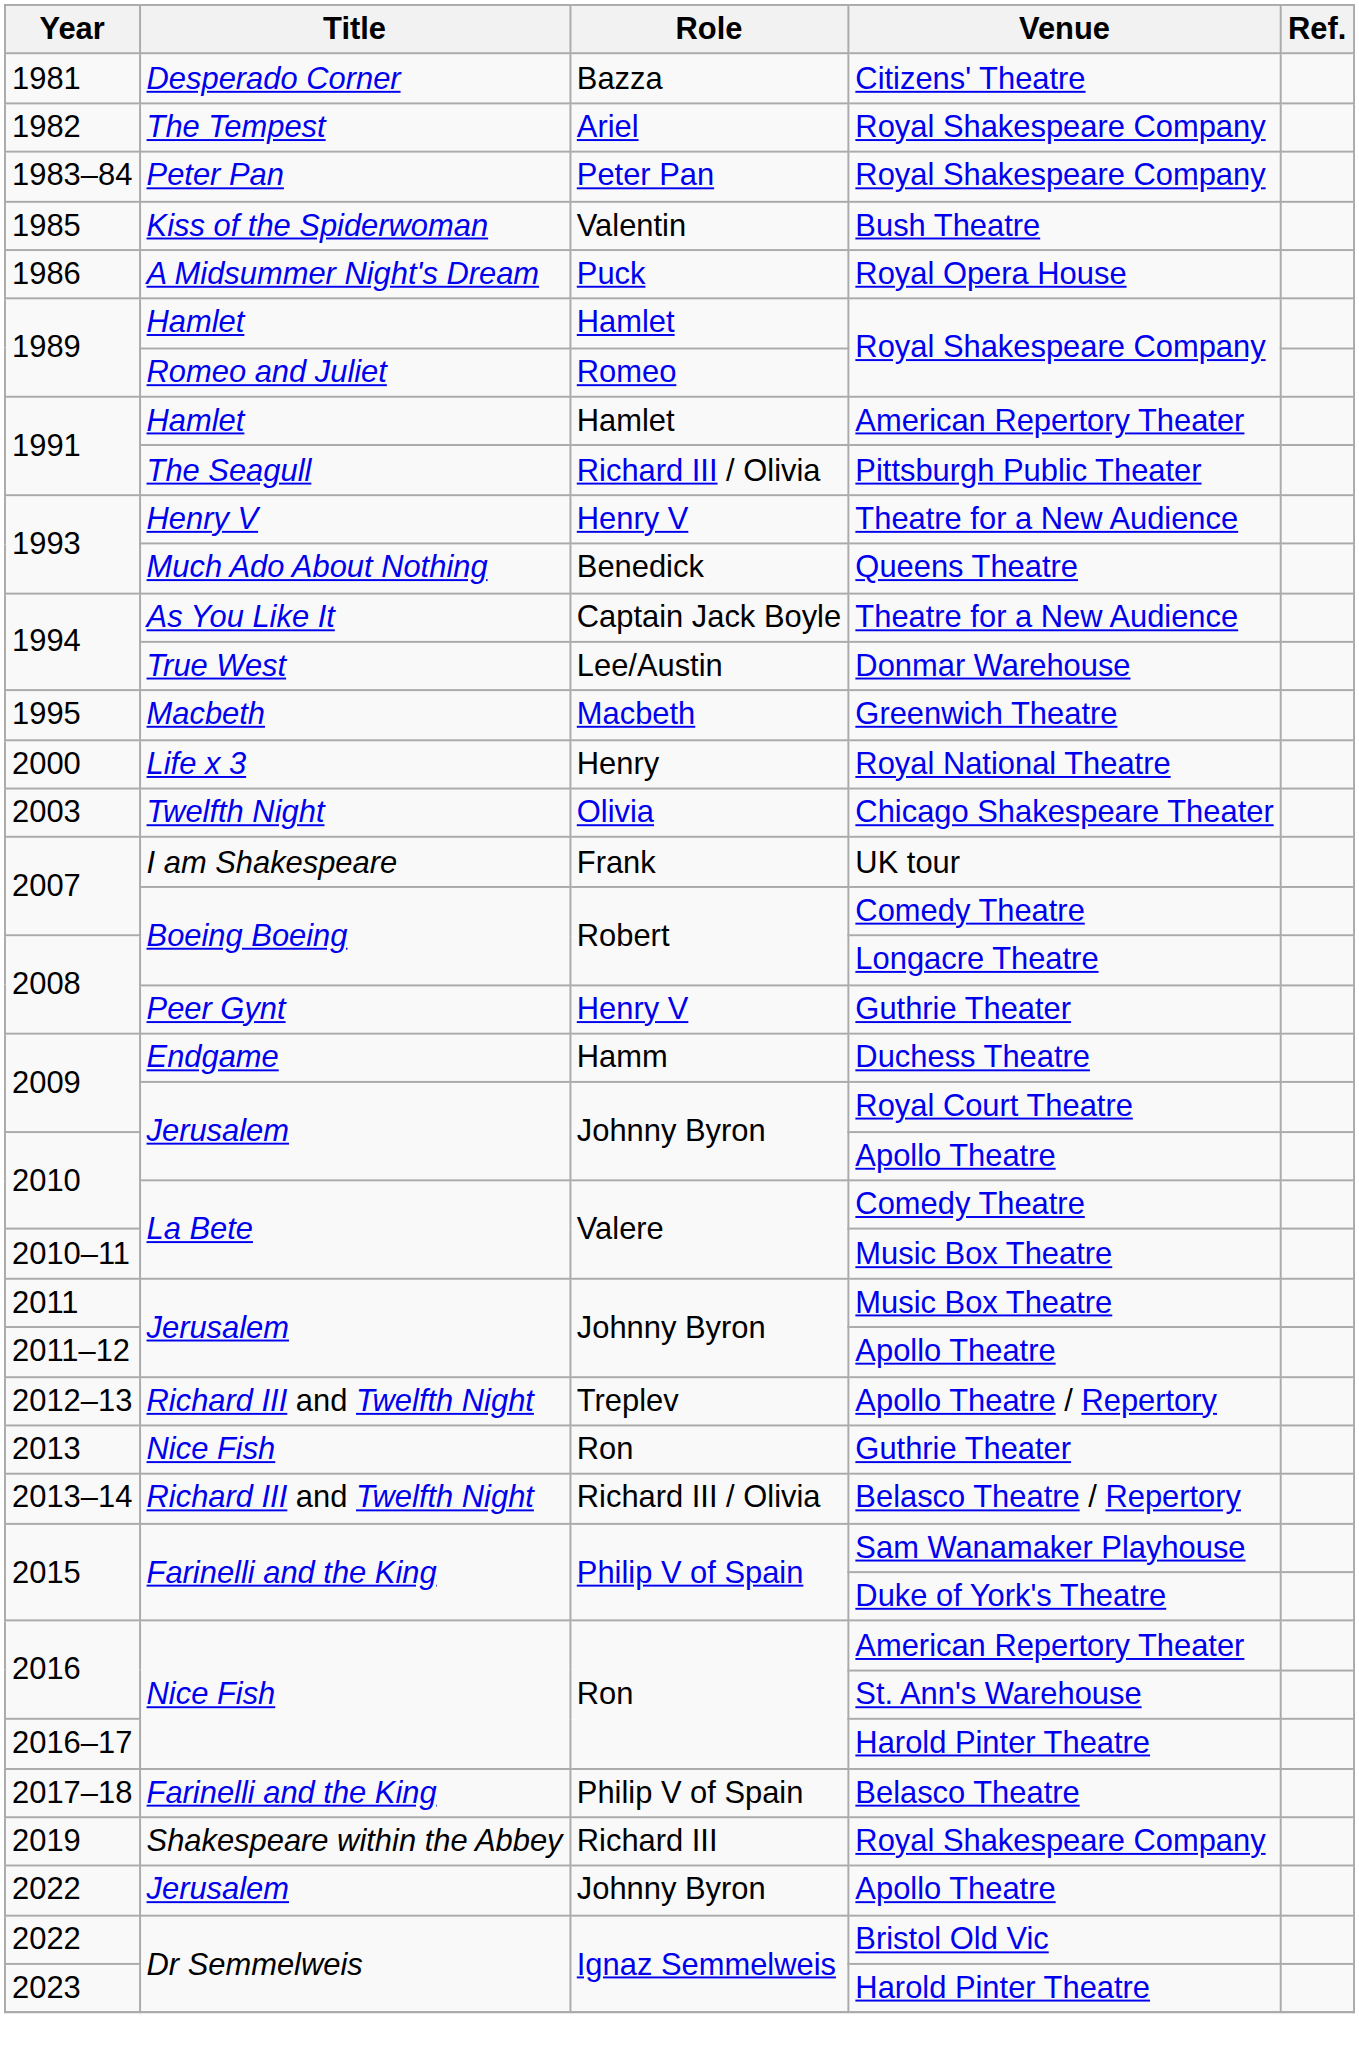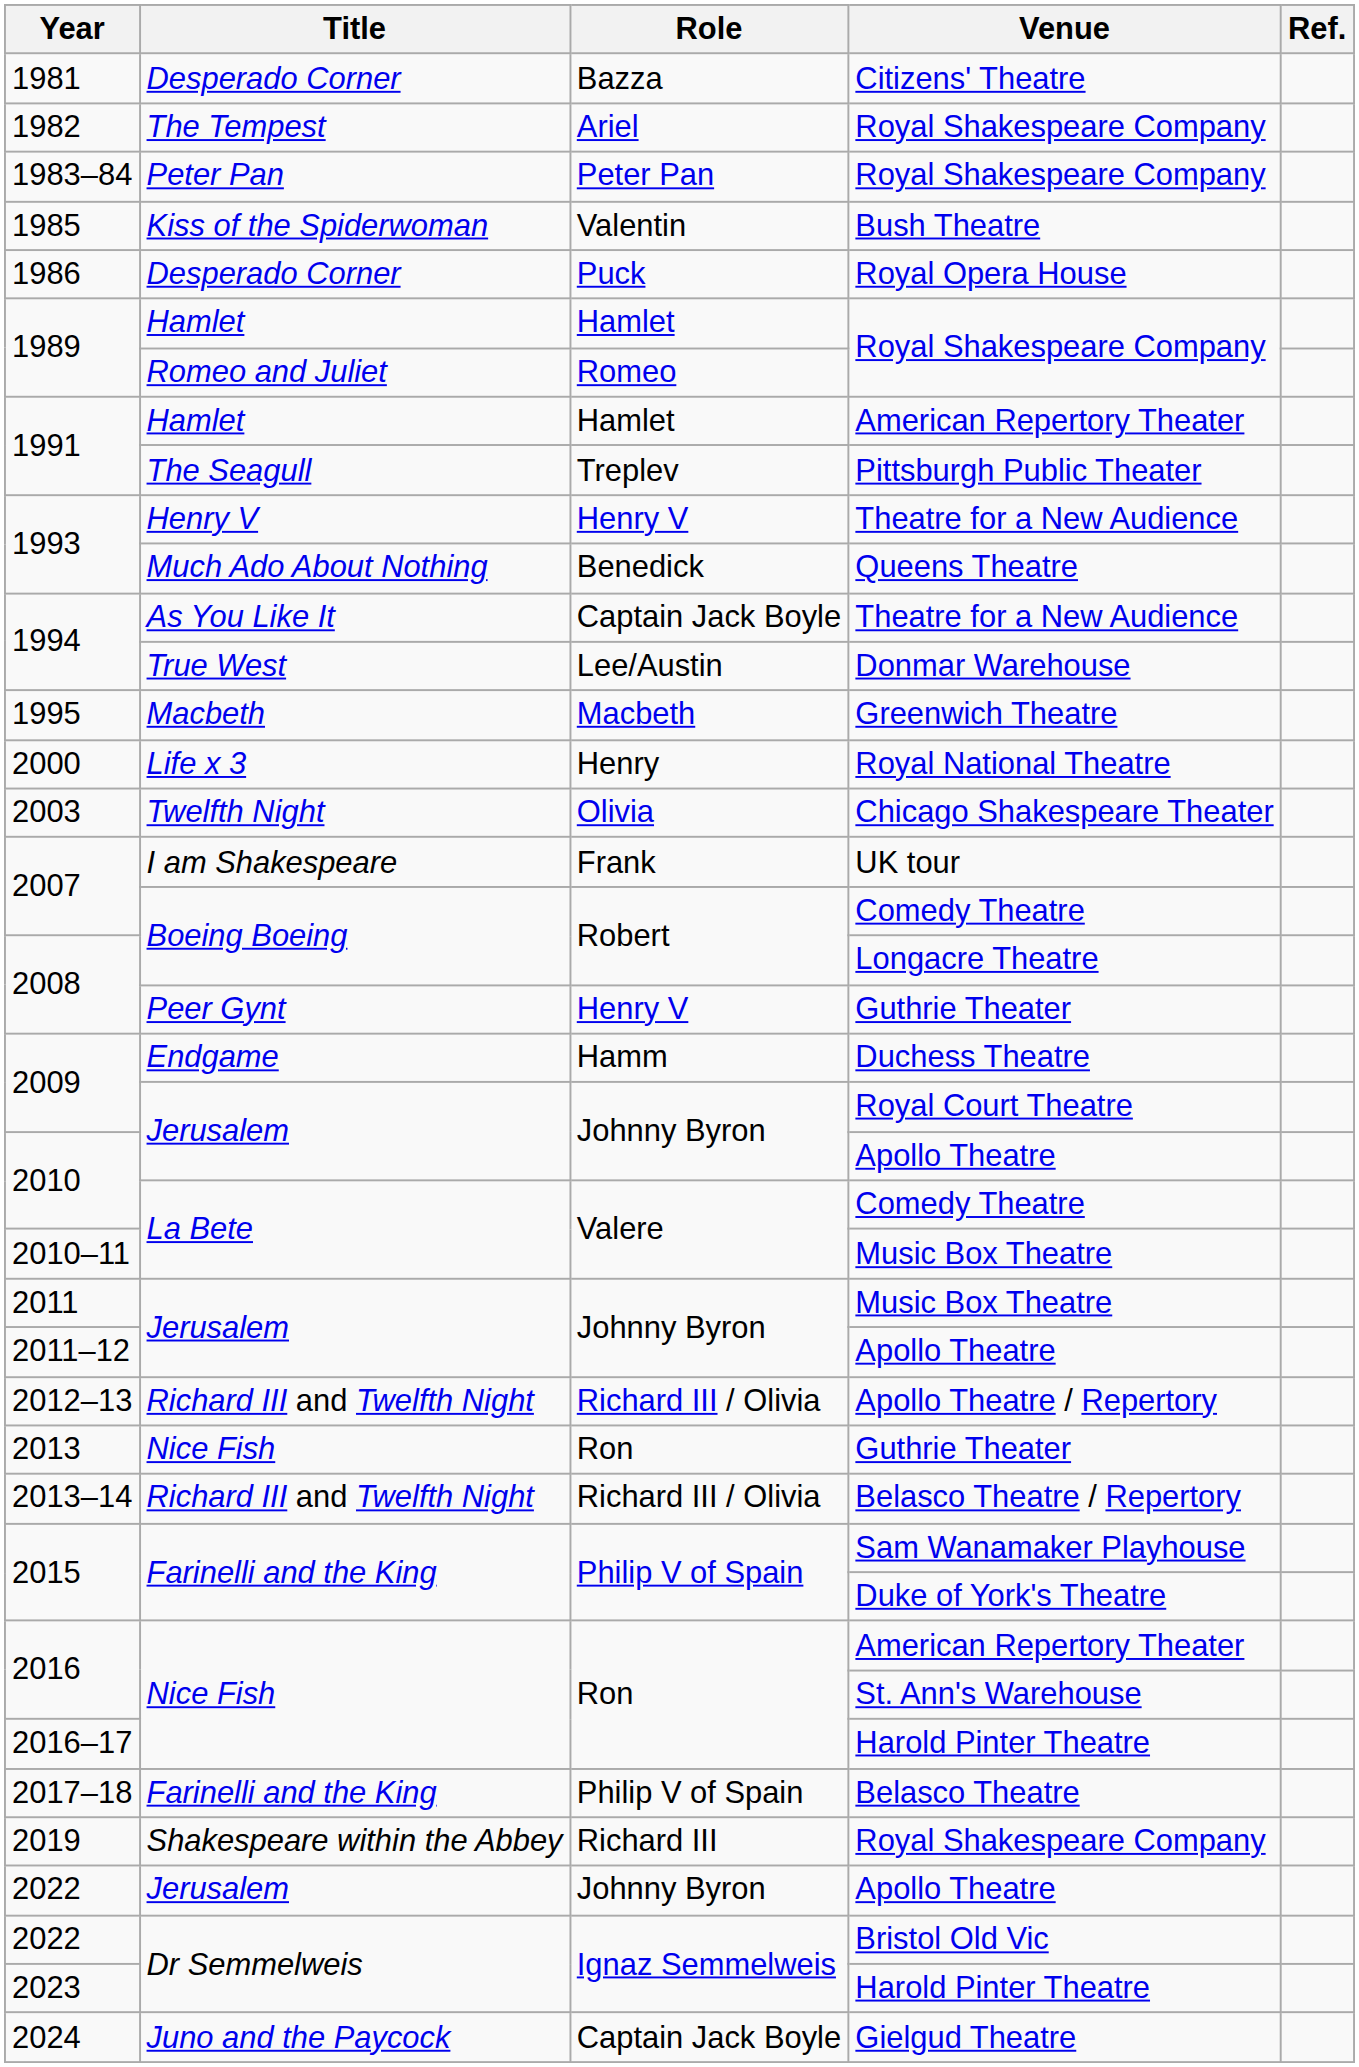1986 | Title: A Midsummer Night's Dream -> Desperado Corner
1991 / Pittsburgh Public Theater | Role: Richard III / Olivia -> Treplev
2012–13 | Role: Treplev -> Richard III / Olivia
+ row: 2024 | Juno and the Paycock | Captain Jack Boyle | Gielgud Theatre
